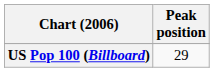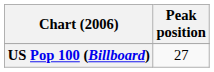US Pop 100 (Billboard) | Peak position: 29 -> 27
